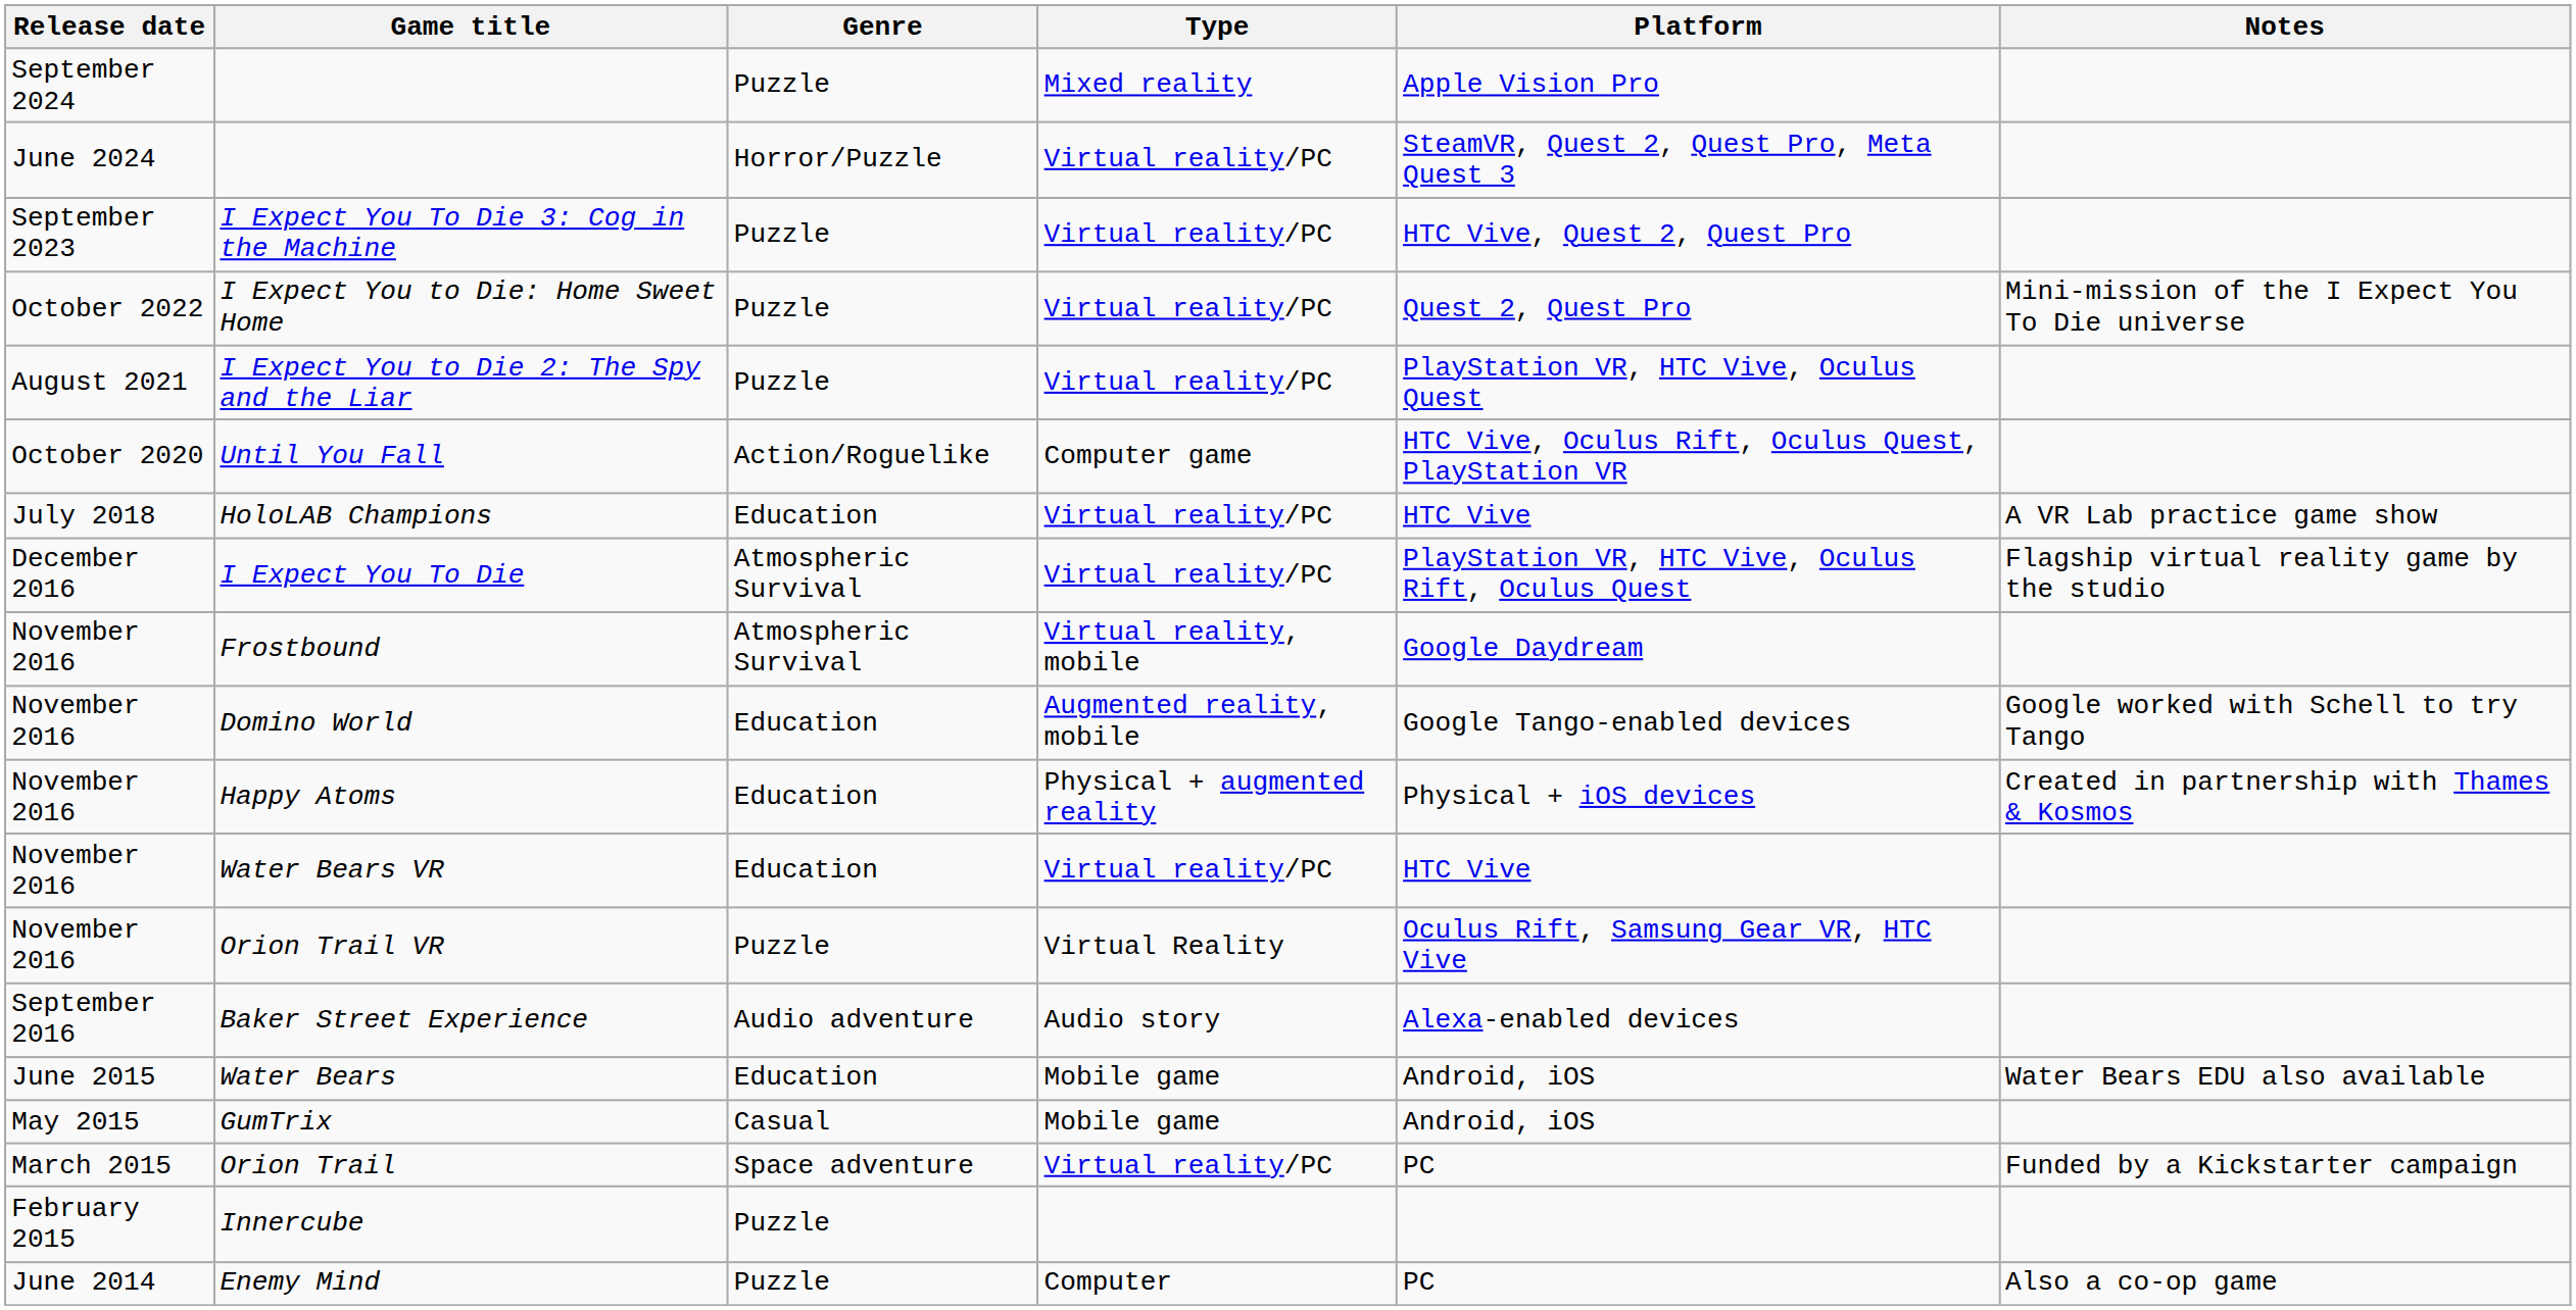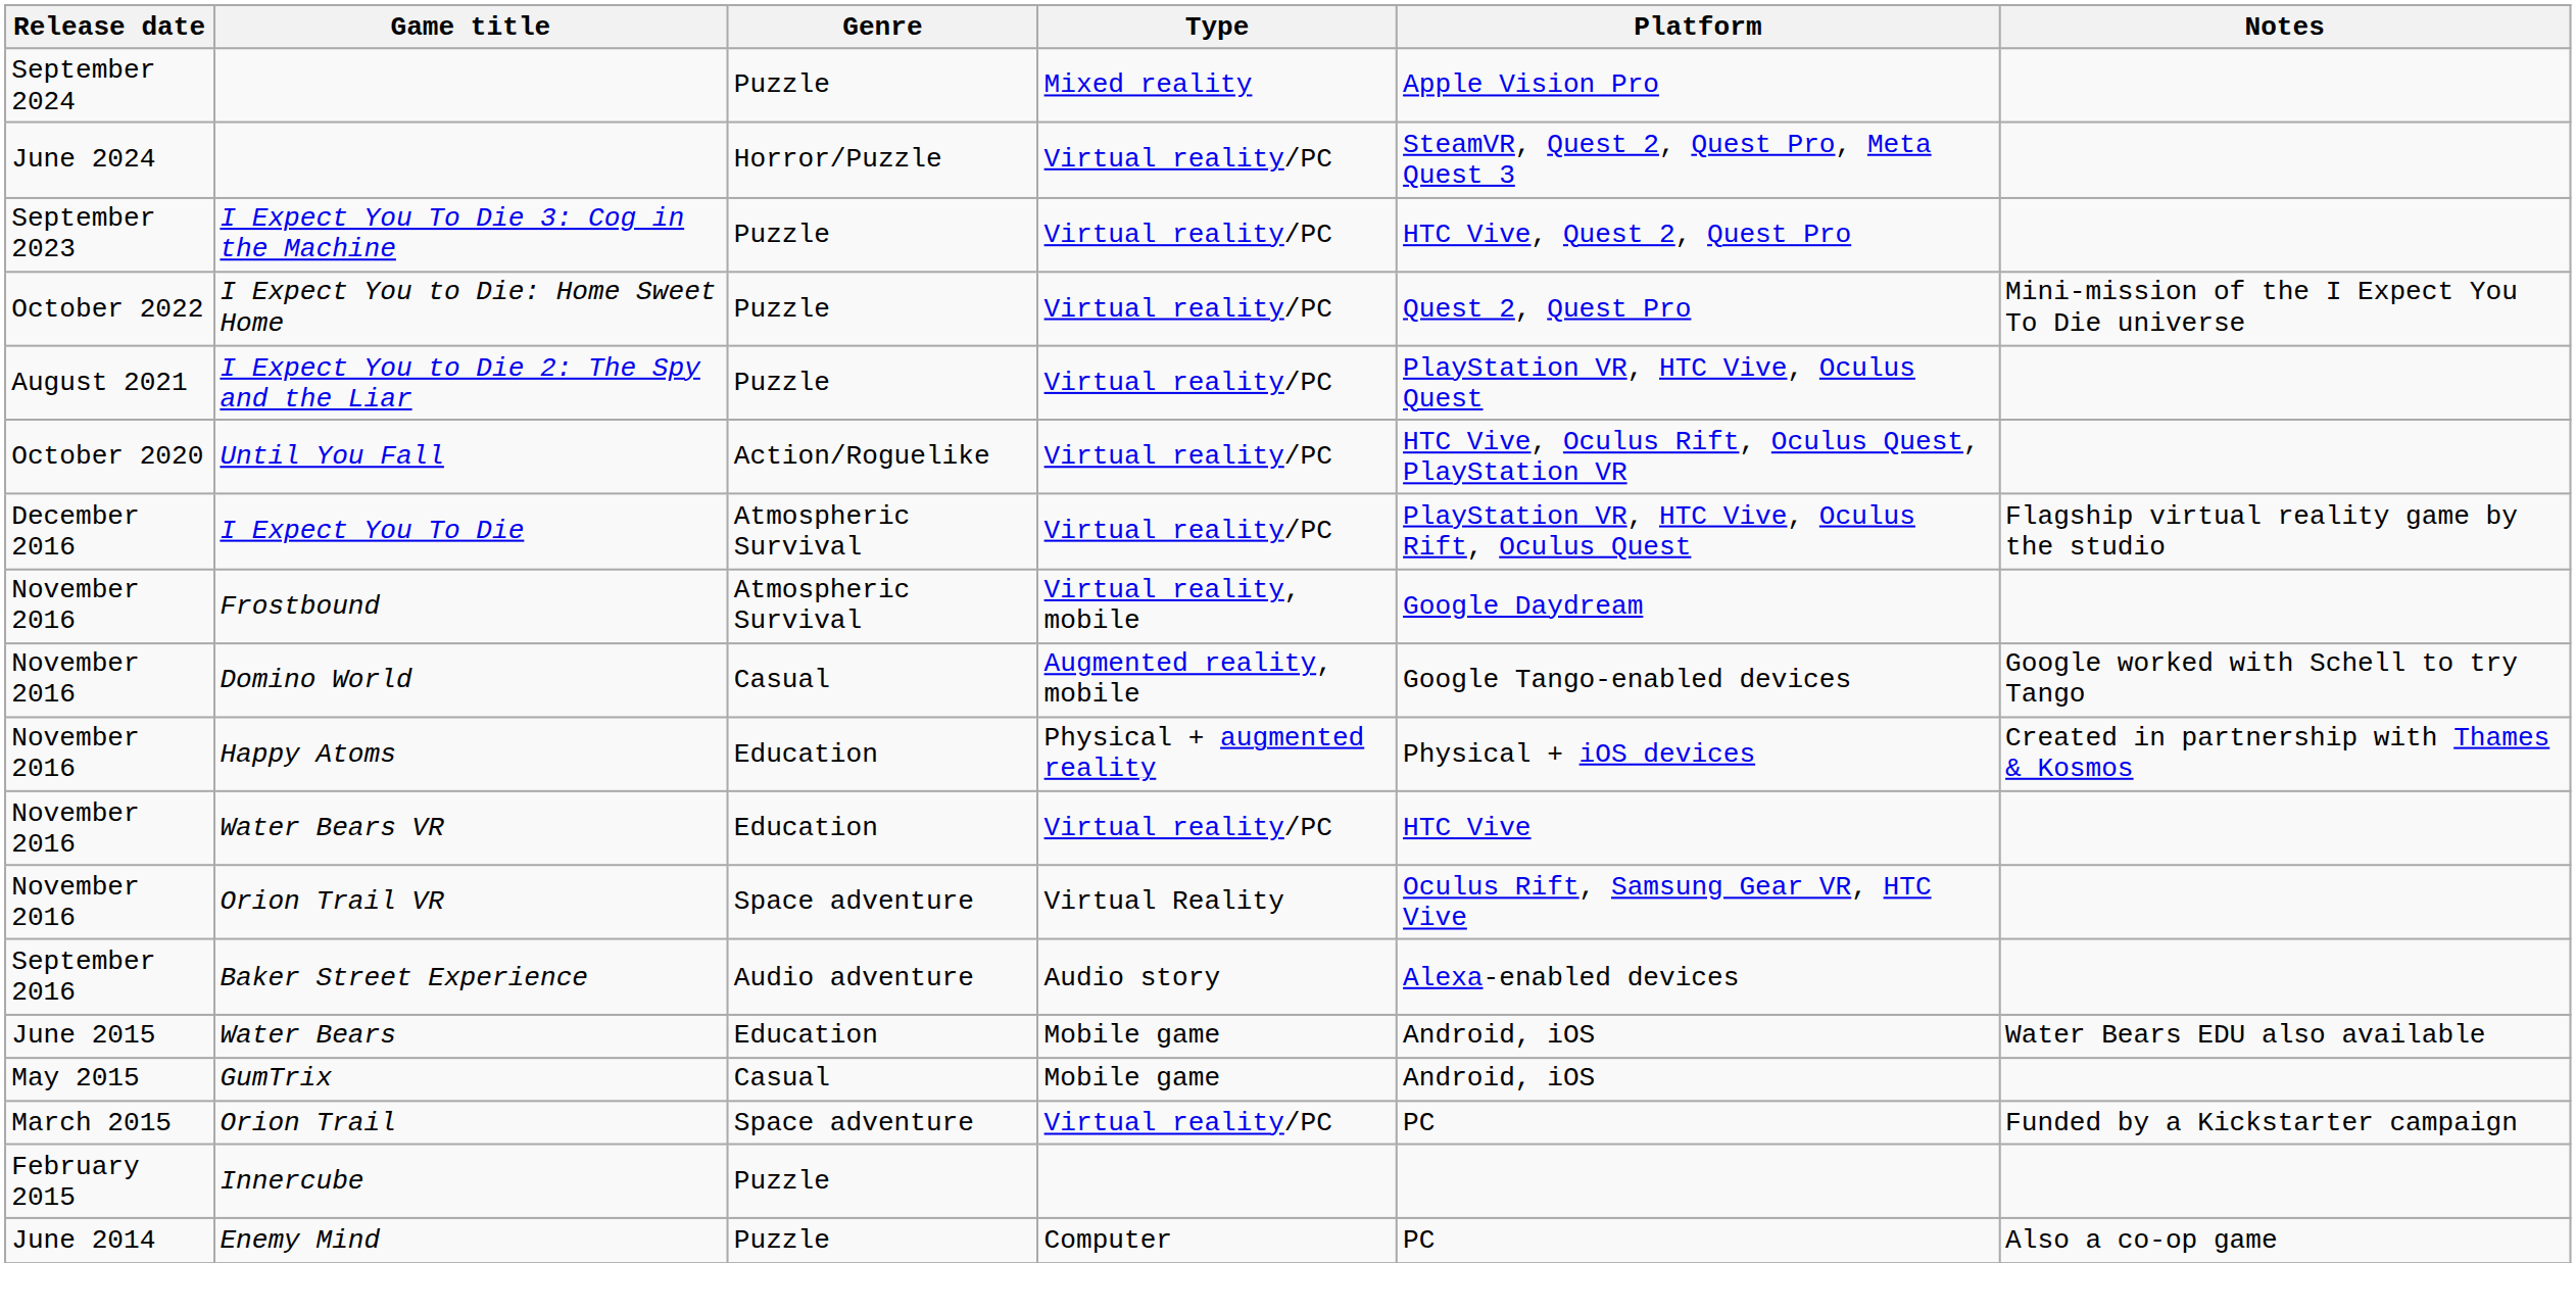Until You Fall | Type: Computer game -> Virtual reality/PC
- row: July 2018 | HoloLAB Champions | Education | Virtual reality/PC | HTC Vive | A VR Lab practice game show
Domino World | Genre: Education -> Casual
Orion Trail VR | Genre: Puzzle -> Space adventure
